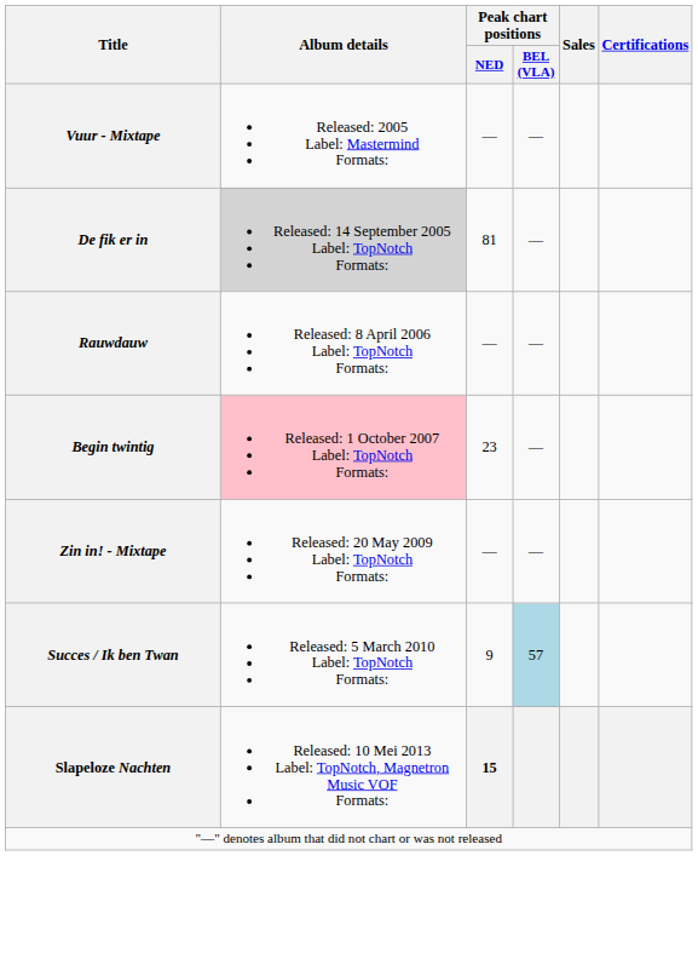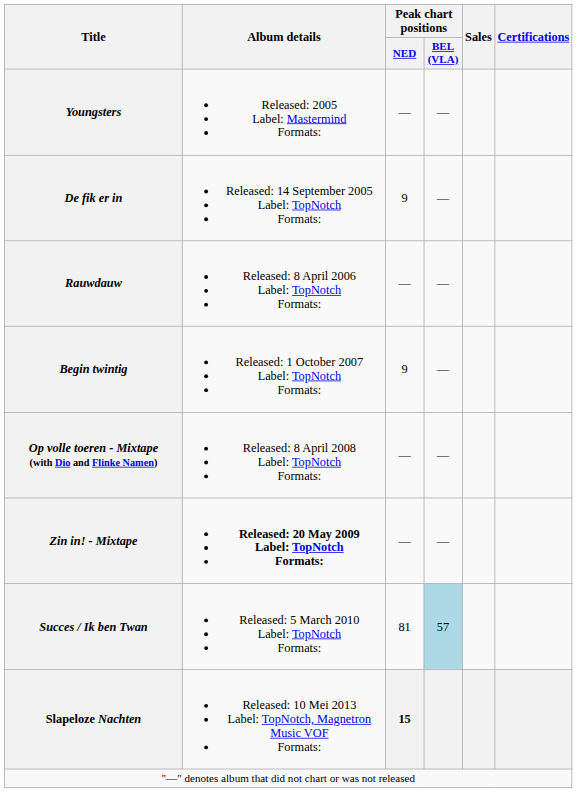+ row: Youngsters | Released: 2005 Label: Mastermind Formats: | — | —
- row: Vuur - Mixtape | Released: 2005 Label: Mastermind Formats: | — | —
De fik er in | Album details: lightgrey background -> no background
De fik er in | Peak chart positions / NED: 81 -> 9
Begin twintig | Album details: pink background -> no background
Begin twintig | Peak chart positions / NED: 23 -> 9
+ row: Op volle toeren - Mixtape (with Dio and Flinke Namen) | Released: 8 April 2008 Label: TopNotch Formats: | — | —
Zin in! - Mixtape | Album details: normal -> bold
Succes / Ik ben Twan | Peak chart positions / NED: 9 -> 81
